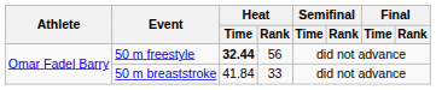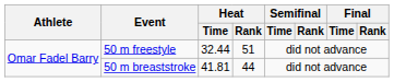50 m freestyle | Heat / Time: bold -> normal
50 m freestyle | Heat / Rank: 56 -> 51
50 m breaststroke | Heat / Time: 41.84 -> 41.81
50 m breaststroke | Heat / Rank: 33 -> 44
